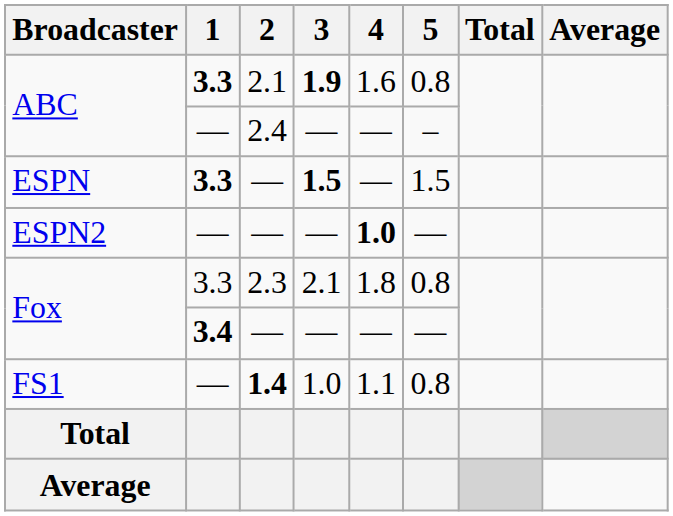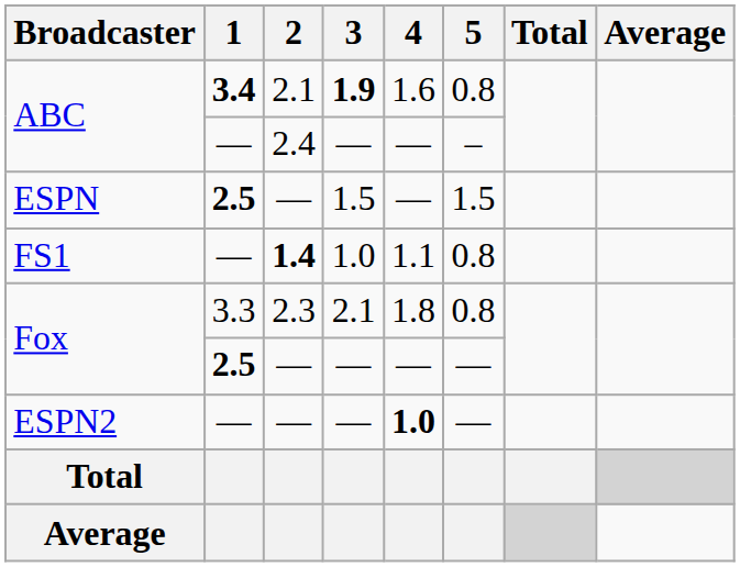ABC / 2.1 | 1: 3.3 -> 3.4
ESPN | 1: 3.3 -> 2.5
ESPN | 3: bold -> normal
rows swapped: ESPN2 <-> FS1
Fox / — | 1: 3.4 -> 2.5
